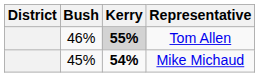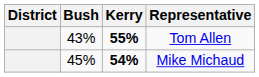Tom Allen | Bush: 46% -> 43%
Tom Allen | Kerry: lightgrey background -> no background
